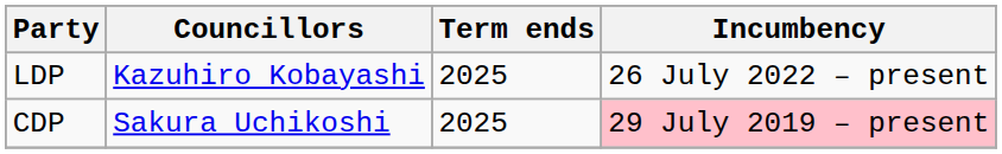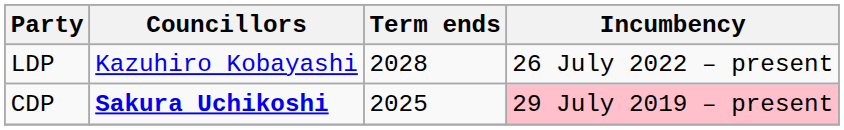LDP | Term ends: 2025 -> 2028
CDP | Councillors: normal -> bold
